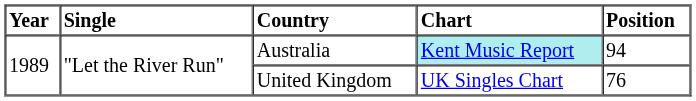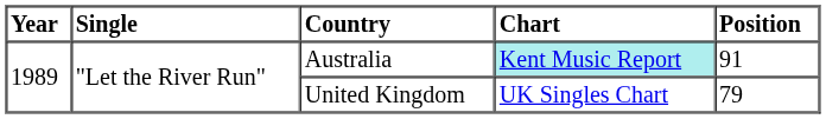Australia | Position: 94 -> 91
United Kingdom | Position: 76 -> 79
